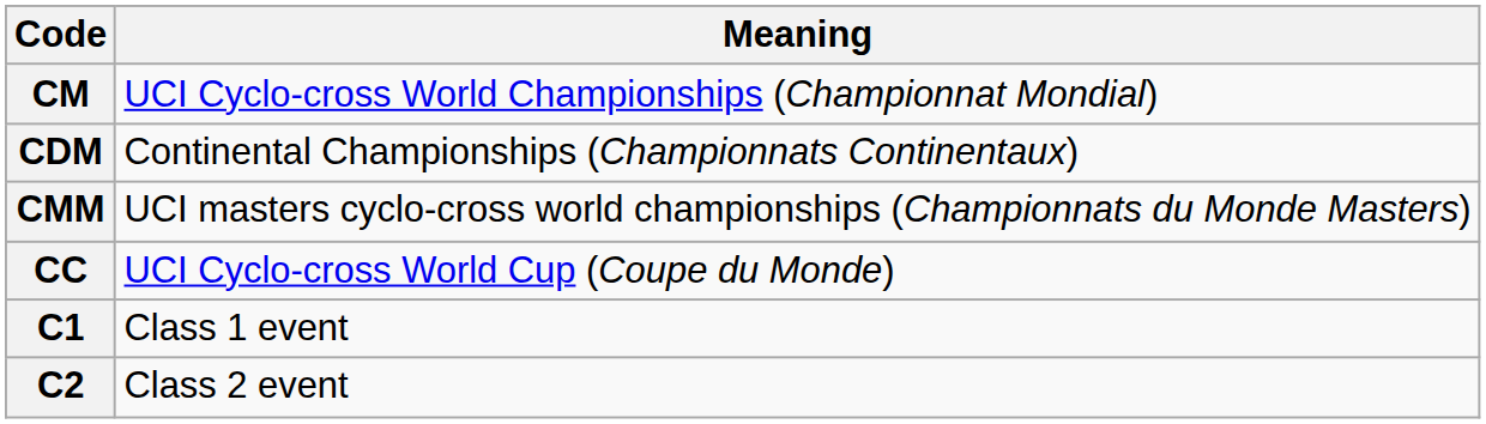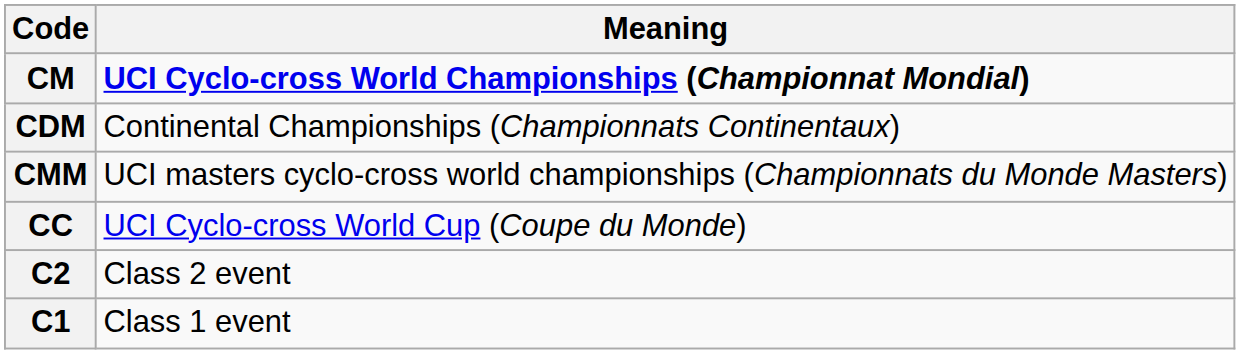CM | Meaning: normal -> bold
rows swapped: C1 <-> C2
